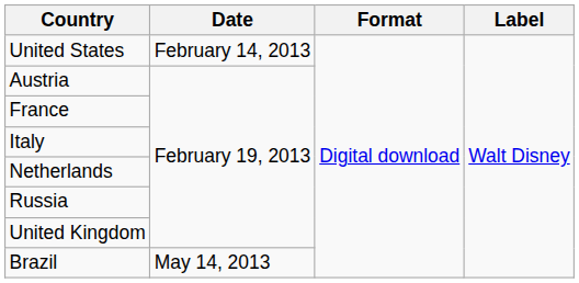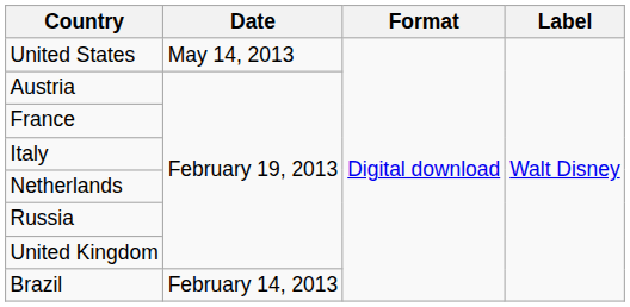United States | Date: February 14, 2013 -> May 14, 2013
Brazil | Date: May 14, 2013 -> February 14, 2013
